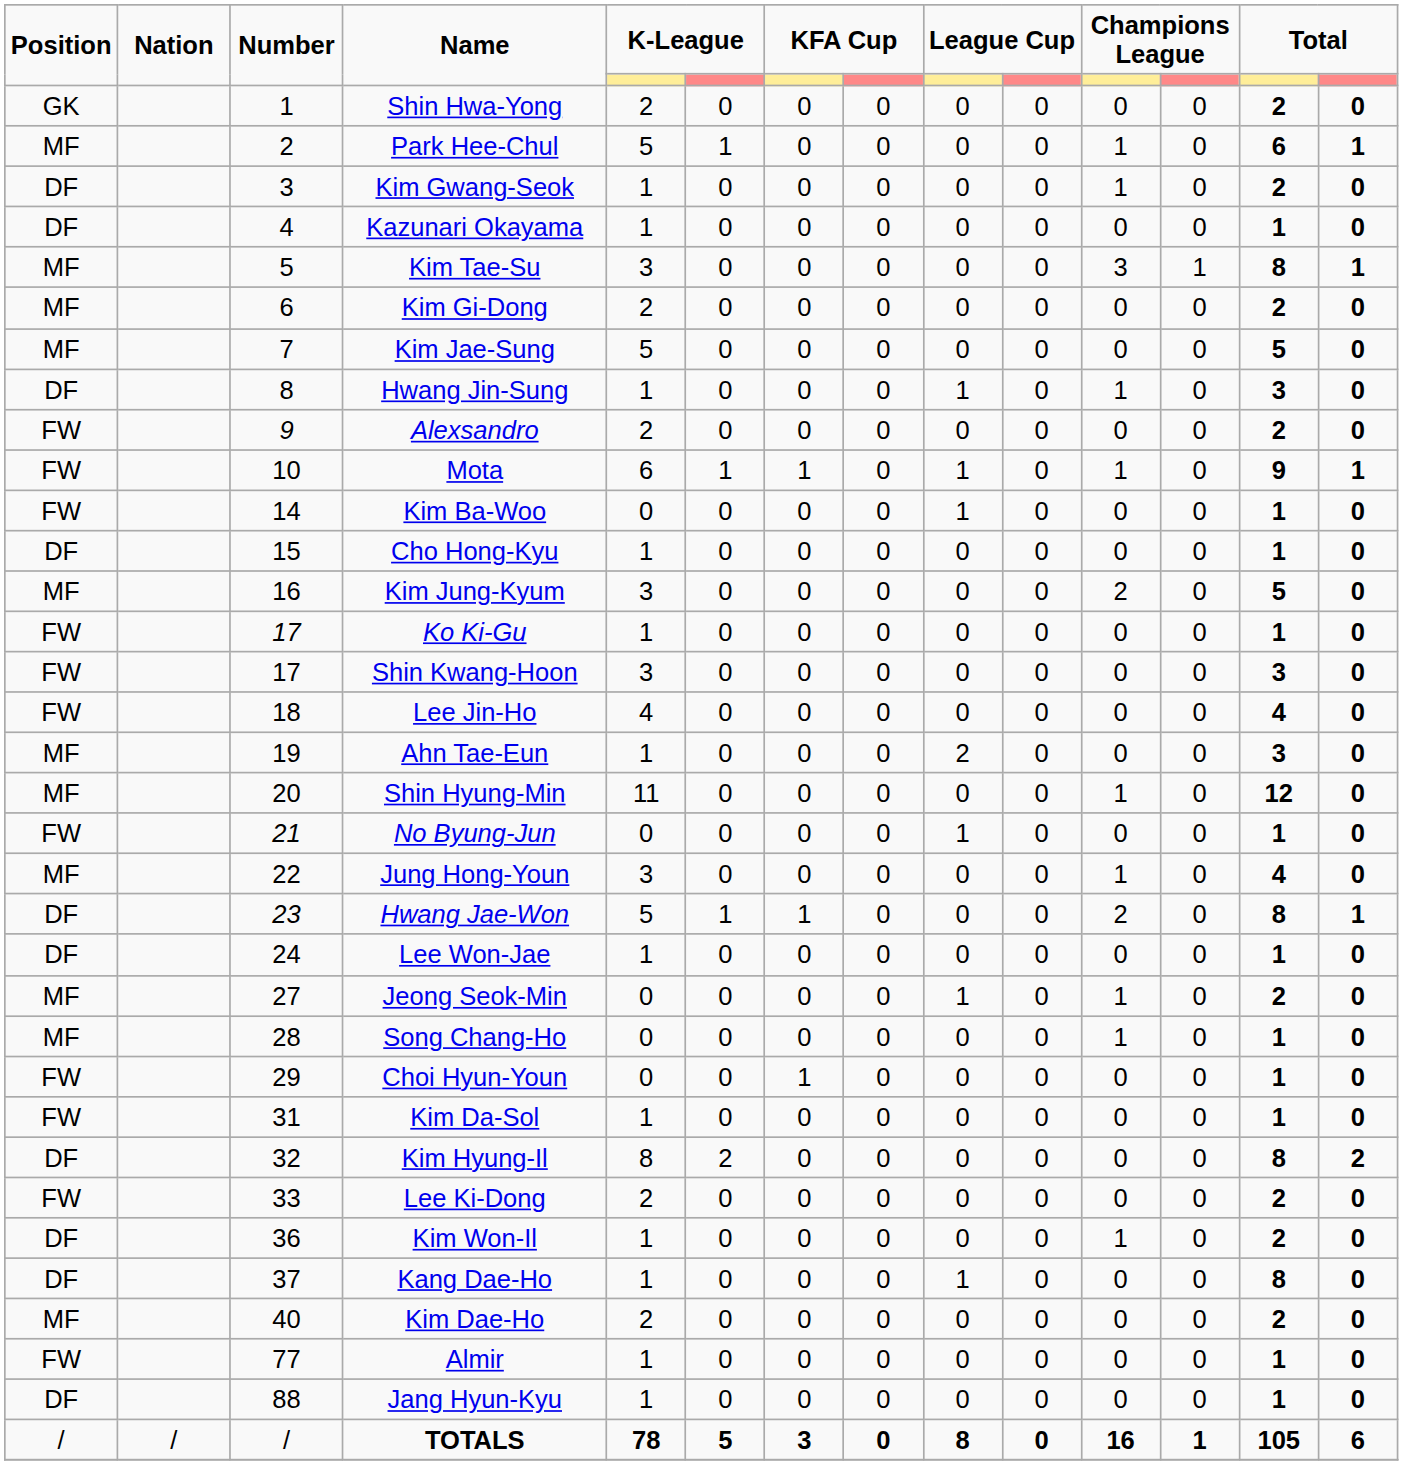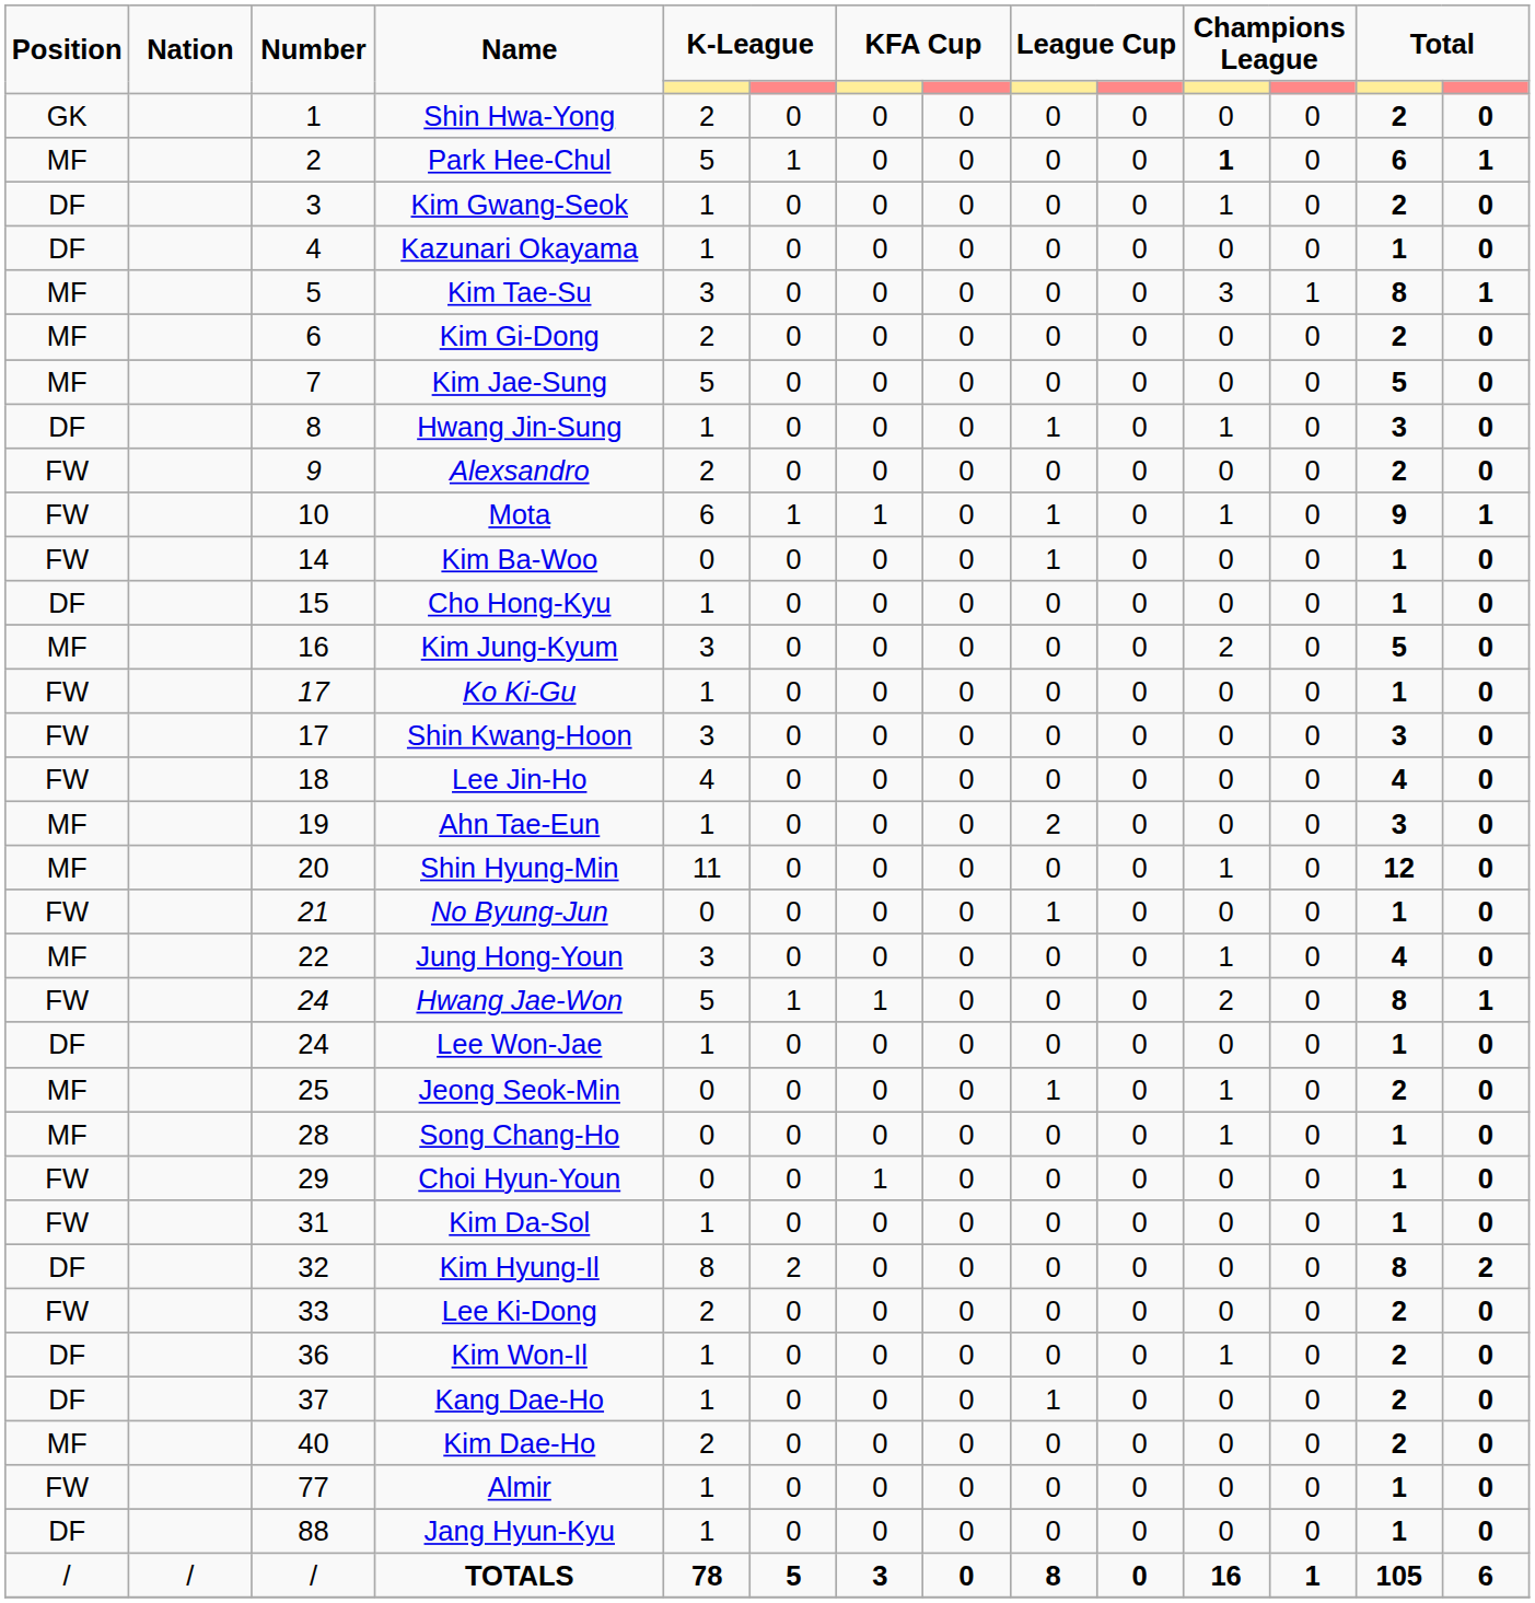Park Hee-Chul | column 11: normal -> bold
Hwang Jae-Won | Position: DF -> FW
Hwang Jae-Won | Number: 23 -> 24
Jeong Seok-Min | Number: 27 -> 25
Kang Dae-Ho | column 13: 8 -> 2
